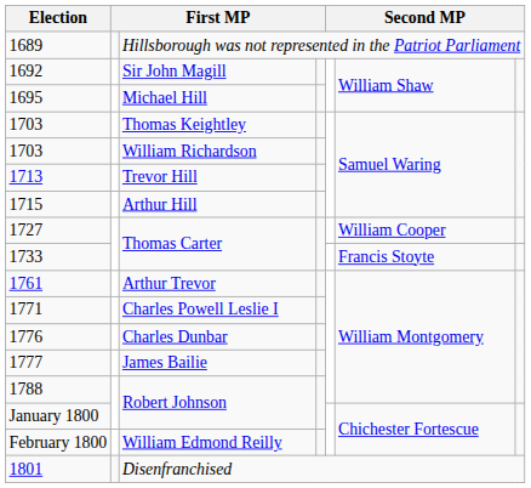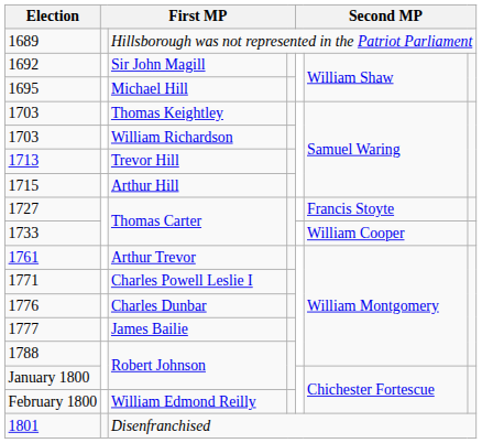1727 | column 6: William Cooper -> Francis Stoyte
1733 | column 6: Francis Stoyte -> William Cooper
